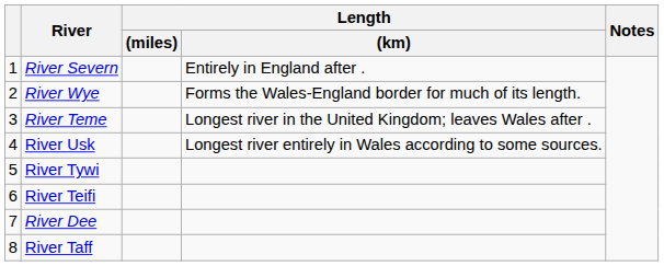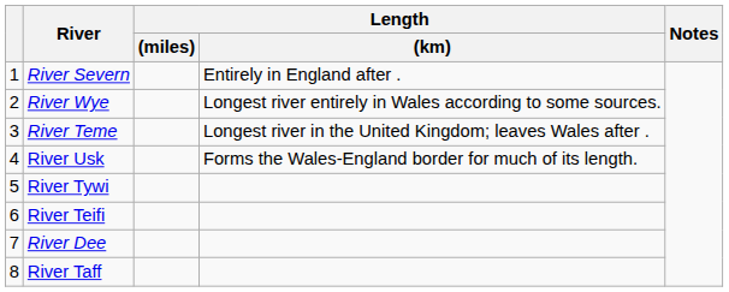River Wye | Length / (km): Forms the Wales-England border for much of its length. -> Longest river entirely in Wales according to some sources.
River Usk | Length / (km): Longest river entirely in Wales according to some sources. -> Forms the Wales-England border for much of its length.
